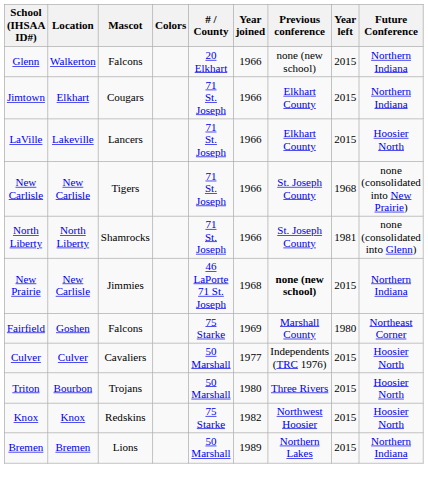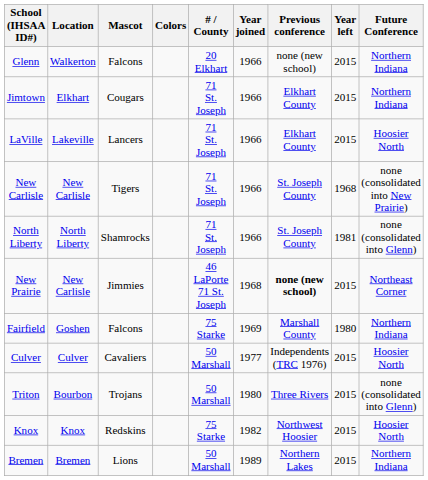New Prairie | Future Conference: Northern Indiana -> Northeast Corner
Fairfield | Future Conference: Northeast Corner -> Northern Indiana
Triton | Future Conference: Hoosier North -> none (consolidated into Glenn)
